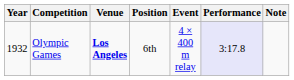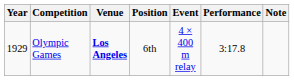Olympic Games | Year: 1932 -> 1929
Olympic Games | Performance: lavender background -> no background
